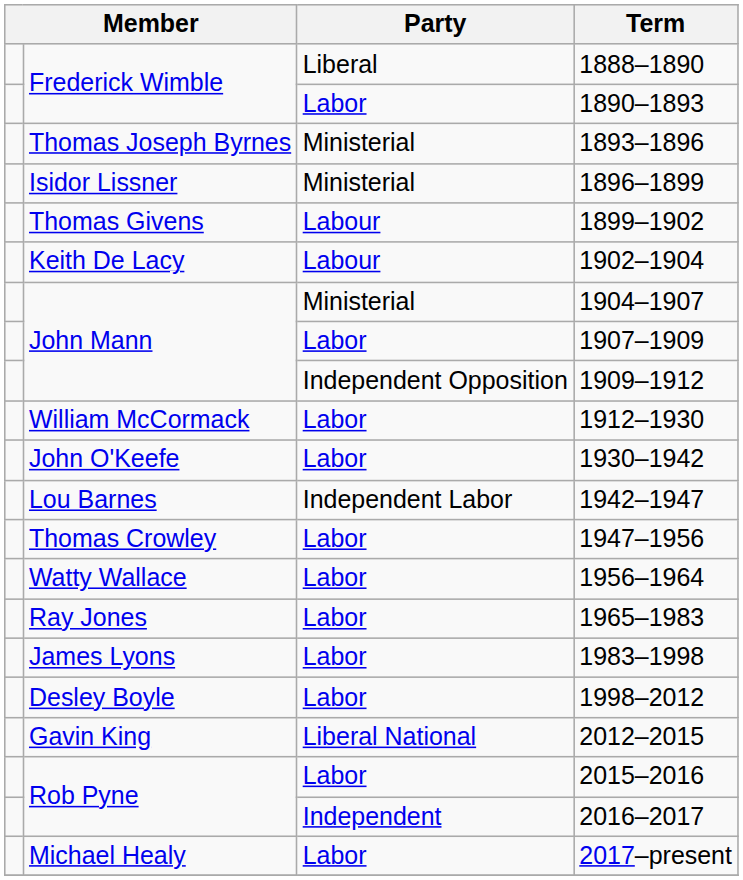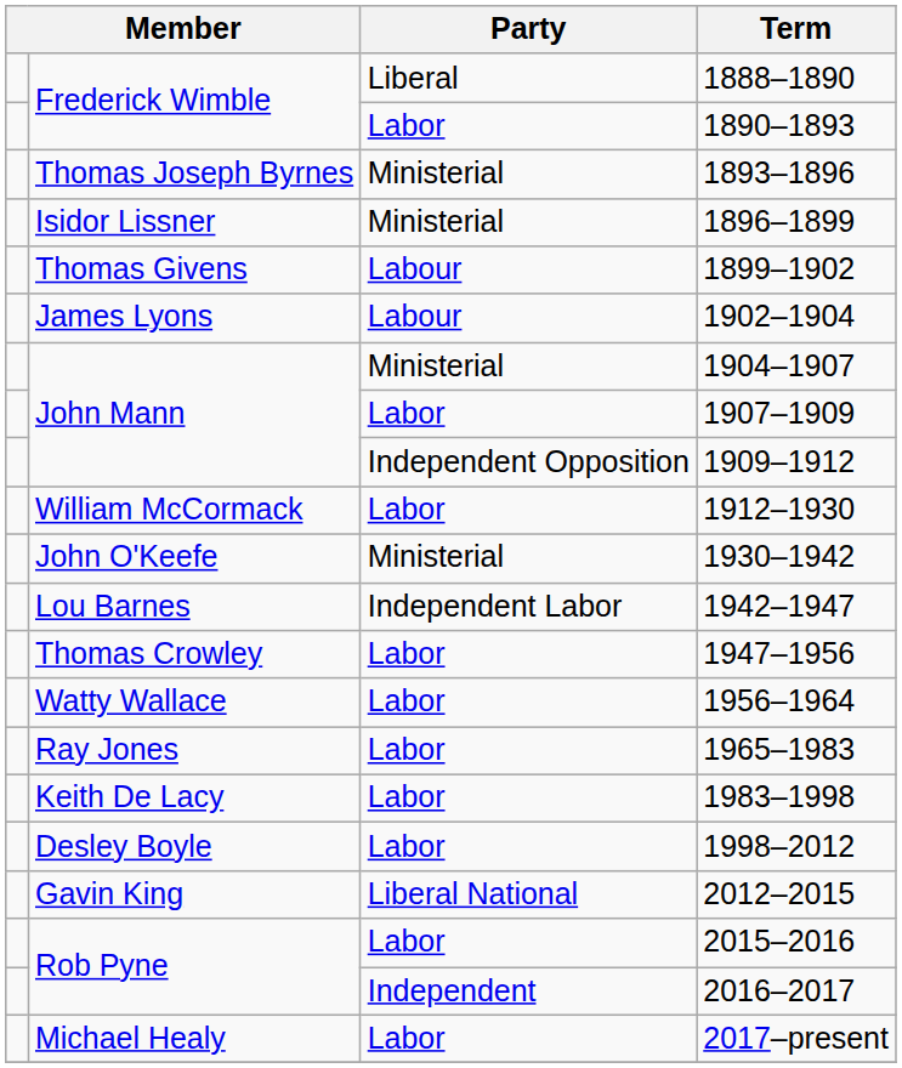1902–1904 | column 2: Keith De Lacy -> James Lyons
1930–1942 | Party: Labor -> Ministerial
1983–1998 | column 2: James Lyons -> Keith De Lacy
